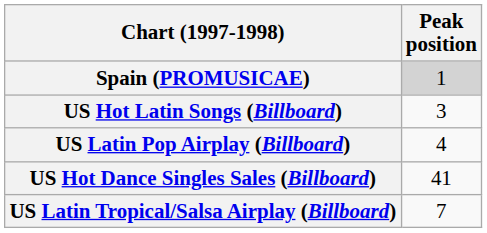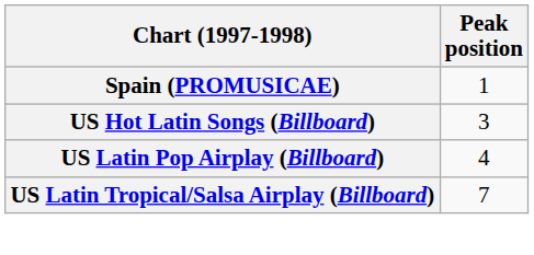Spain (PROMUSICAE) | Peak position: lightgrey background -> no background
- row: US Hot Dance Singles Sales (Billboard) | 41
